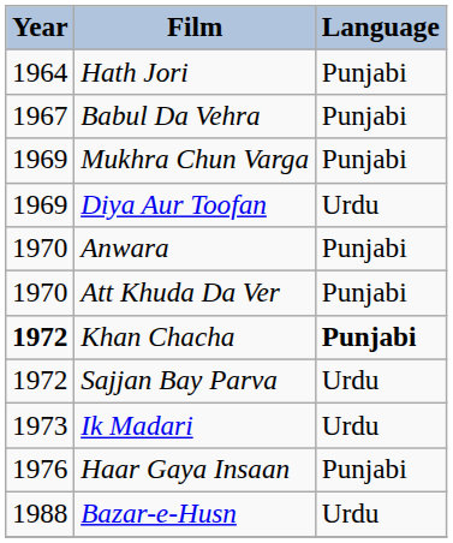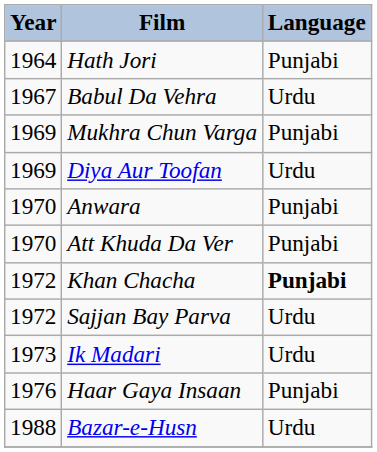Babul Da Vehra | Language: Punjabi -> Urdu
Khan Chacha | Year: bold -> normal
